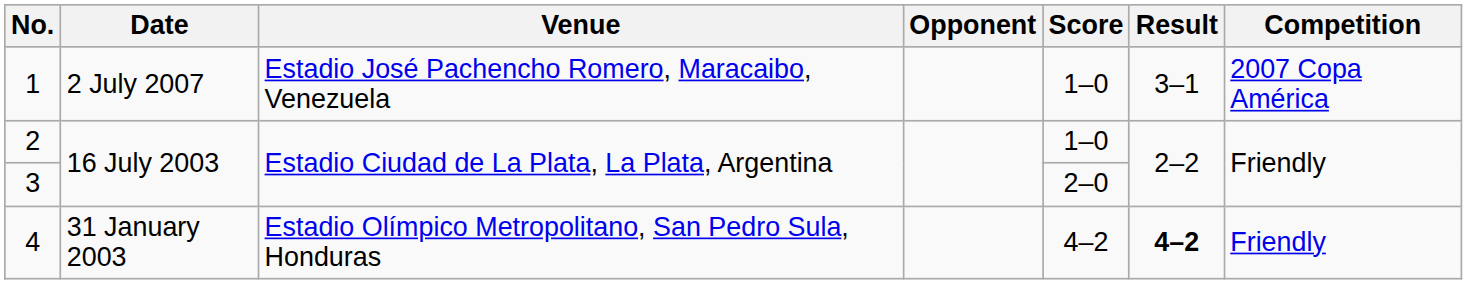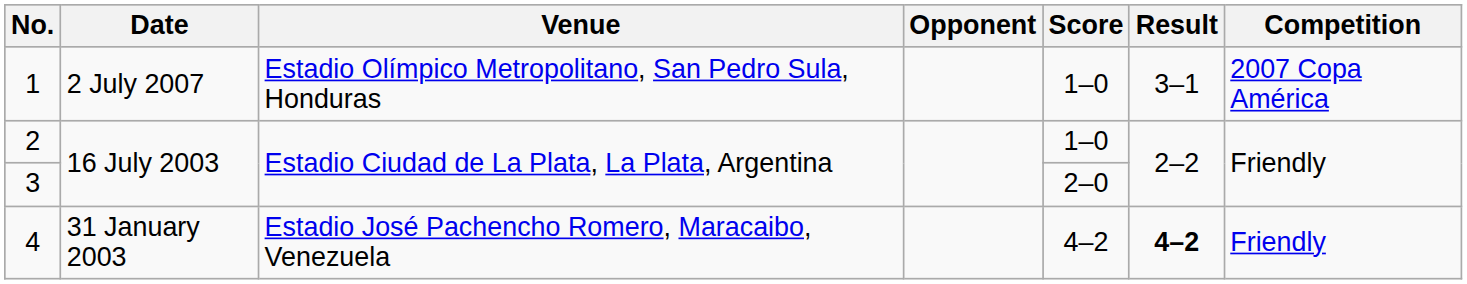1 | Venue: Estadio José Pachencho Romero, Maracaibo, Venezuela -> Estadio Olímpico Metropolitano, San Pedro Sula, Honduras
4 | Venue: Estadio Olímpico Metropolitano, San Pedro Sula, Honduras -> Estadio José Pachencho Romero, Maracaibo, Venezuela
